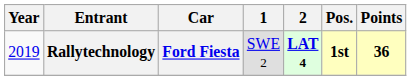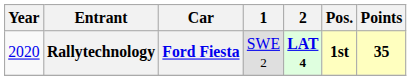Rallytechnology | Year: 2019 -> 2020
Rallytechnology | Points: 36 -> 35
